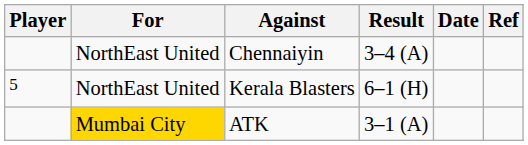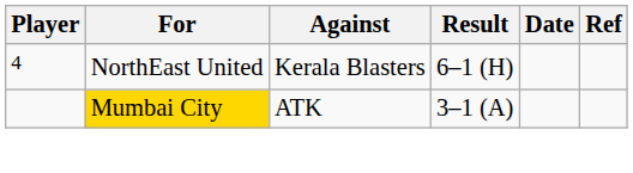- row: NorthEast United | Chennaiyin | 3–4 (A)
Kerala Blasters | Player: 5 -> 4
